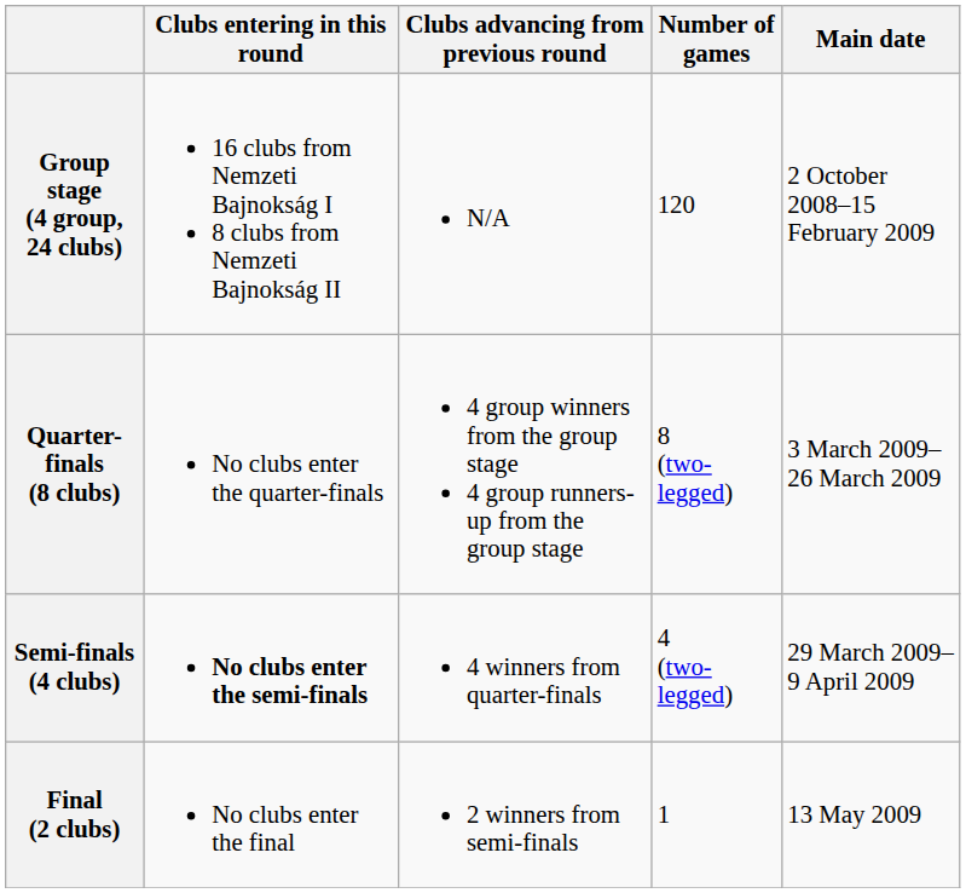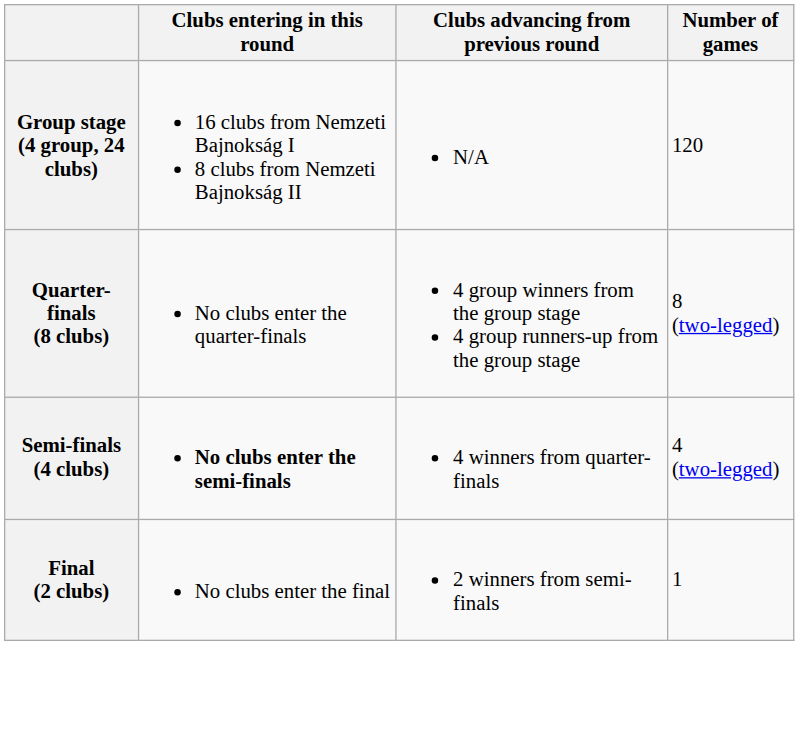- column: Main date | 2 October 2008–15 February 2009 | 3 March 2009–26 March 2009 | 29 March 2009–9 April 2009 | 13 May 2009
